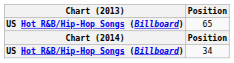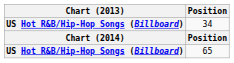rows swapped: 65 <-> 34
